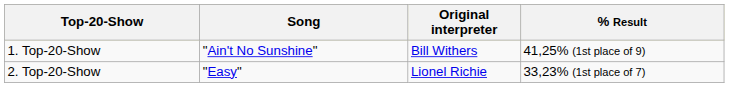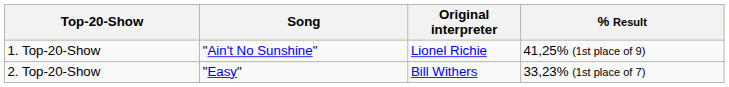1. Top-20-Show | Original interpreter: Bill Withers -> Lionel Richie
2. Top-20-Show | Original interpreter: Lionel Richie -> Bill Withers
